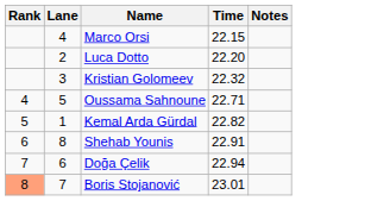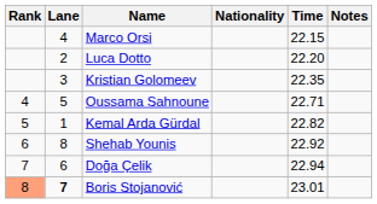+ column: Nationality
Kristian Golomeev | Time: 22.32 -> 22.35
Shehab Younis | Time: 22.91 -> 22.92
Boris Stojanović | Lane: normal -> bold
